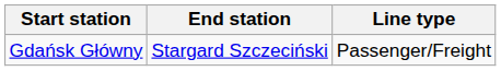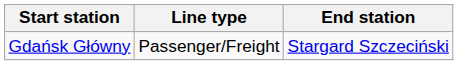columns swapped: End station <-> Line type
